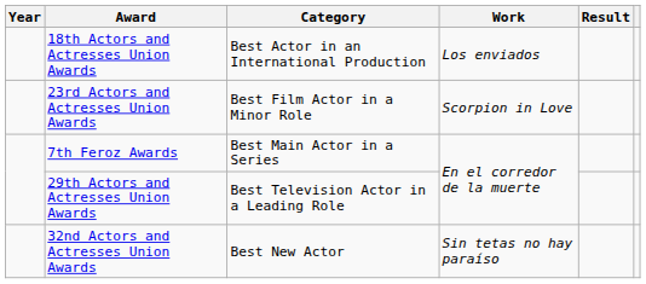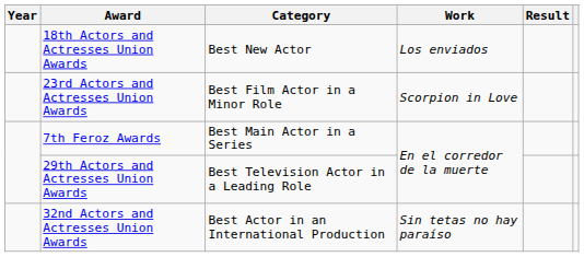18th Actors and Actresses Union Awards | Category: Best Actor in an International Production -> Best New Actor
32nd Actors and Actresses Union Awards | Category: Best New Actor -> Best Actor in an International Production
